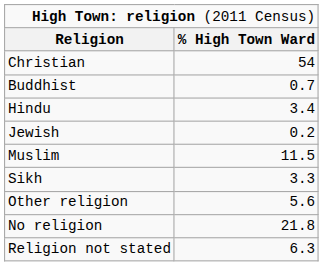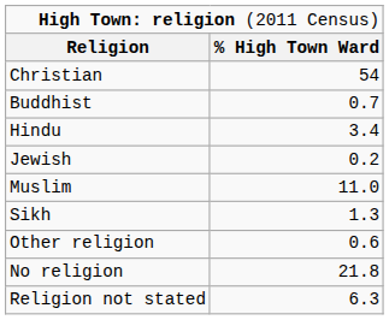Muslim | column 2: 11.5 -> 11.0
Sikh | column 2: 3.3 -> 1.3
Other religion | column 2: 5.6 -> 0.6
